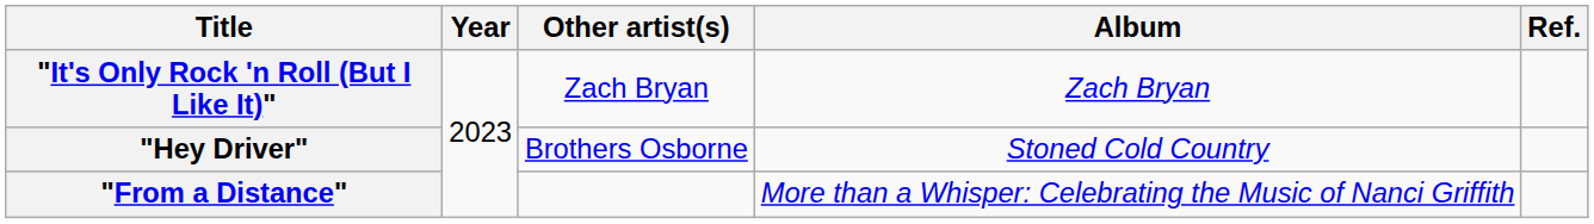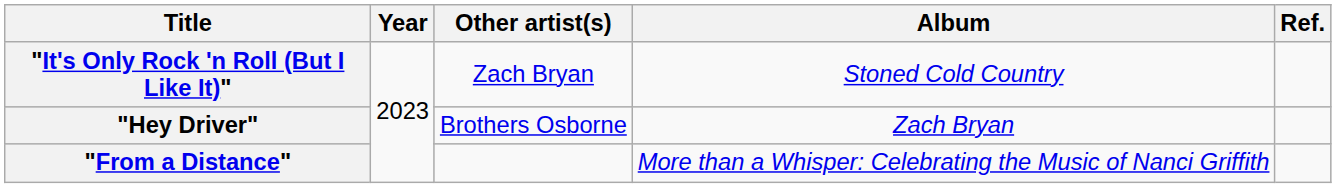"It's Only Rock 'n Roll (But I Like It)" | Album: Zach Bryan -> Stoned Cold Country
"Hey Driver" | Album: Stoned Cold Country -> Zach Bryan
